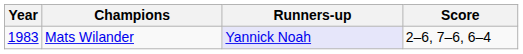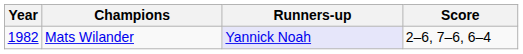Mats Wilander | Year: 1983 -> 1982
